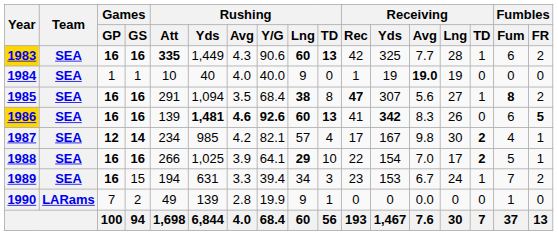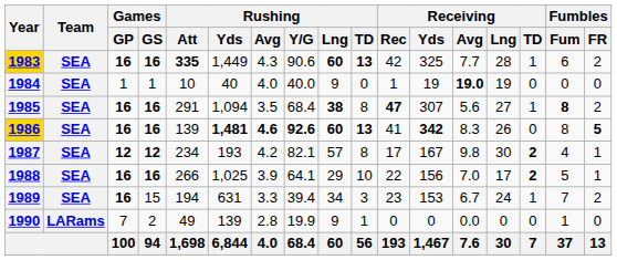1986 | Fumbles / Fum: 6 -> 8
1987 | Games / GS: 14 -> 12
1987 | Rushing / Yds: 985 -> 193
1987 | Rushing / TD: 4 -> 8
1988 | Rushing / Lng: bold -> normal
1988 | Receiving / Yds: 154 -> 156
